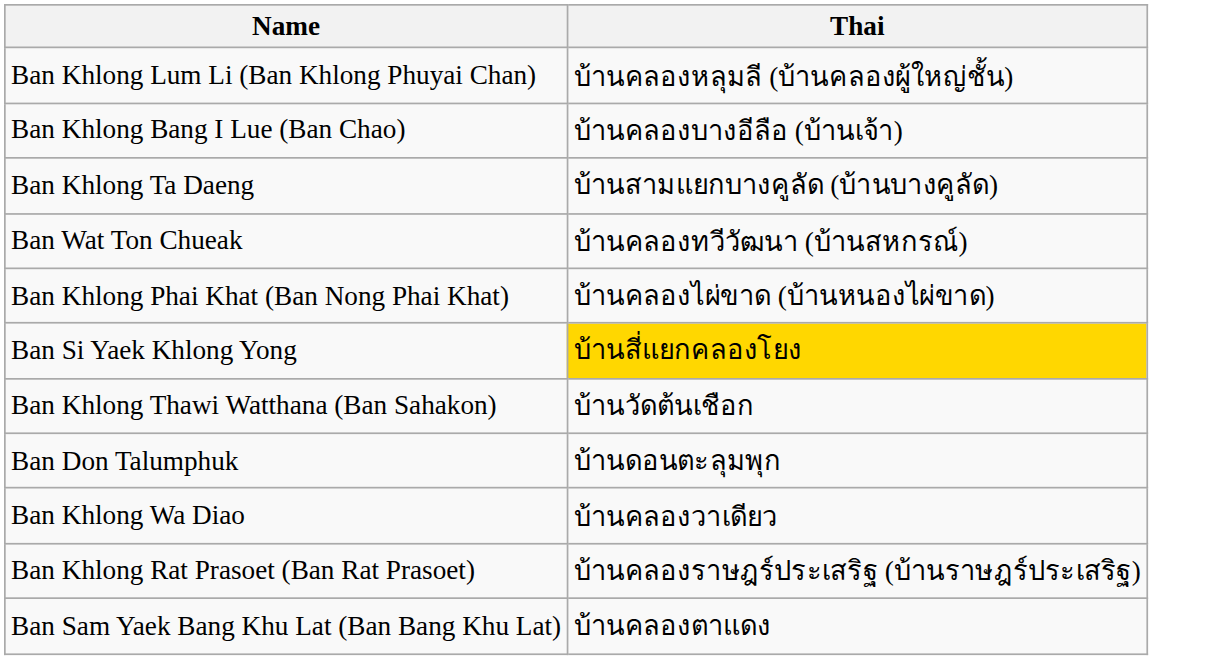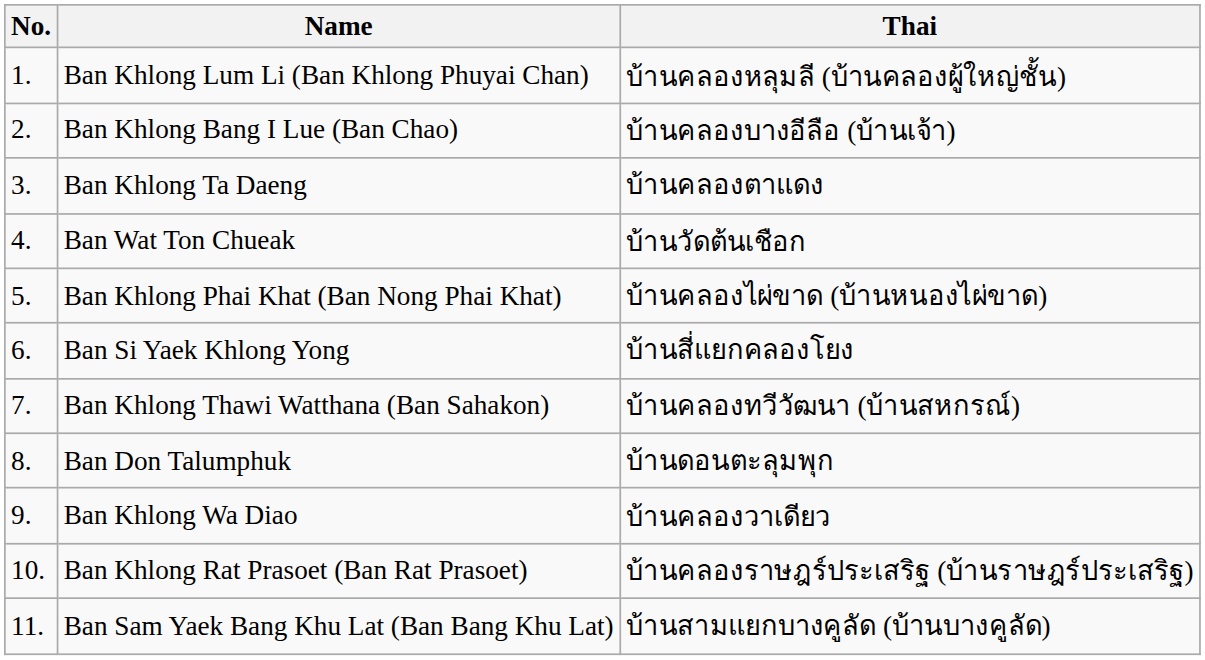+ column: No. | 1. | 2. | 3. | 4. | 5. | 6. | 7. | 8. | 9. | 10. | 11.
Ban Khlong Ta Daeng | Thai: บ้านสามแยกบางคูลัด (บ้านบางคูลัด) -> บ้านคลองตาแดง
Ban Wat Ton Chueak | Thai: บ้านคลองทวีวัฒนา (บ้านสหกรณ์) -> บ้านวัดต้นเชือก
Ban Si Yaek Khlong Yong | Thai: gold background -> no background
Ban Khlong Thawi Watthana (Ban Sahakon) | Thai: บ้านวัดต้นเชือก -> บ้านคลองทวีวัฒนา (บ้านสหกรณ์)
Ban Sam Yaek Bang Khu Lat (Ban Bang Khu Lat) | Thai: บ้านคลองตาแดง -> บ้านสามแยกบางคูลัด (บ้านบางคูลัด)
